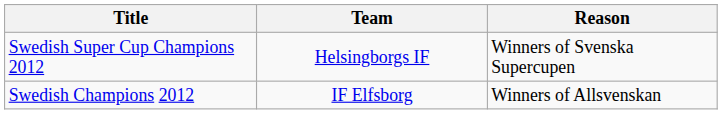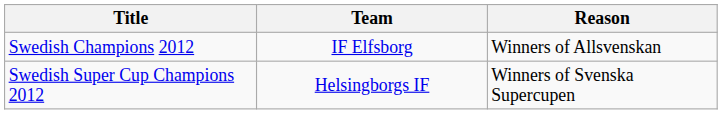rows swapped: Swedish Champions 2012 <-> Swedish Super Cup Champions 2012
